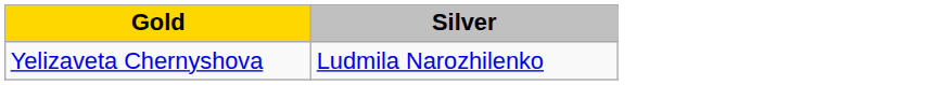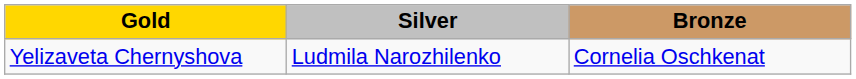+ column: Bronze | Cornelia Oschkenat
